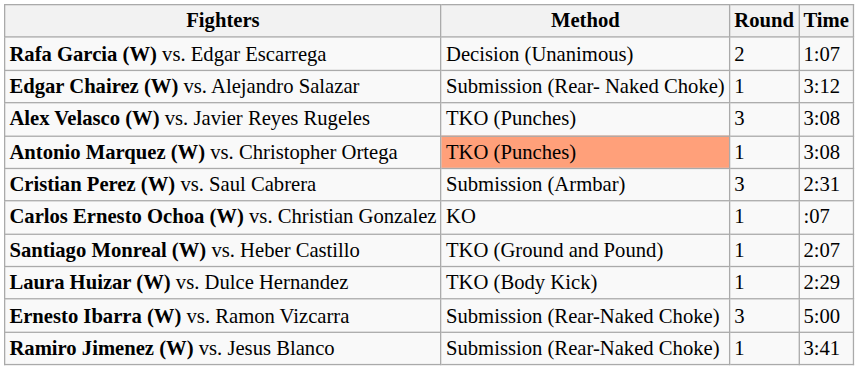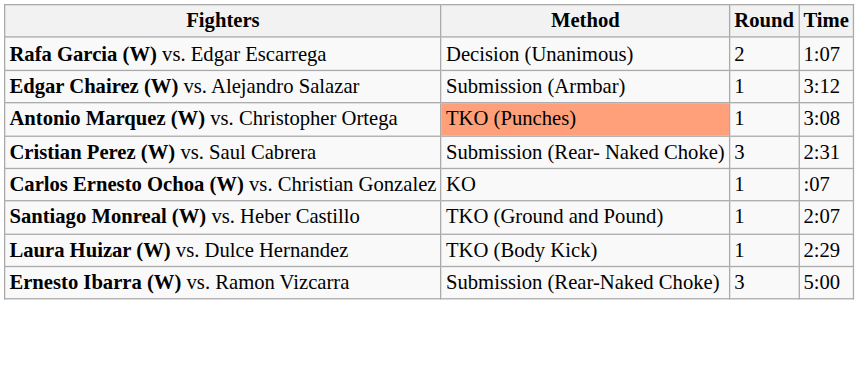Edgar Chairez (W) vs. Alejandro Salazar | Method: Submission (Rear- Naked Choke) -> Submission (Armbar)
- row: Alex Velasco (W) vs. Javier Reyes Rugeles | TKO (Punches) | 3 | 3:08
Cristian Perez (W) vs. Saul Cabrera | Method: Submission (Armbar) -> Submission (Rear- Naked Choke)
- row: Ramiro Jimenez (W) vs. Jesus Blanco | Submission (Rear-Naked Choke) | 1 | 3:41
